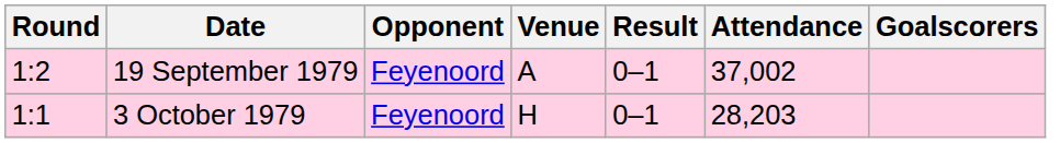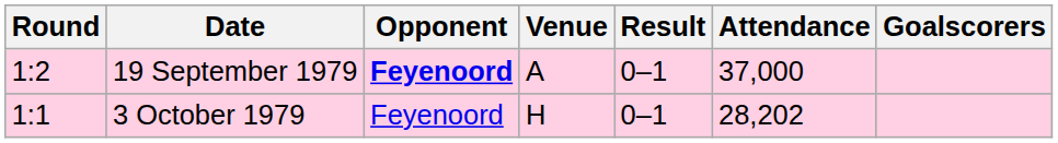19 September 1979 | Opponent: normal -> bold
19 September 1979 | Attendance: 37,002 -> 37,000
3 October 1979 | Attendance: 28,203 -> 28,202
